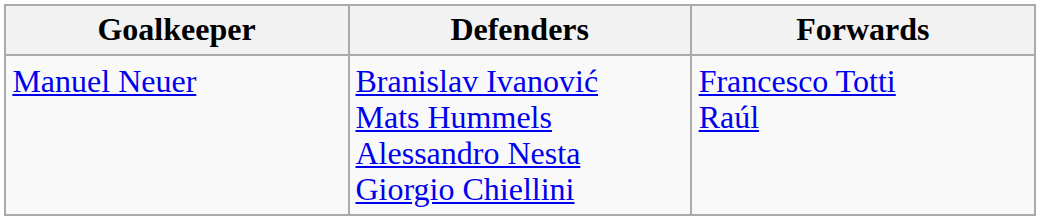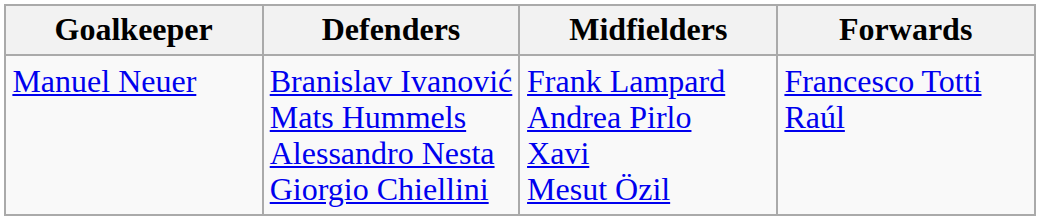+ column: Midfielders | Frank Lampard Andrea Pirlo Xavi Mesut Özil
